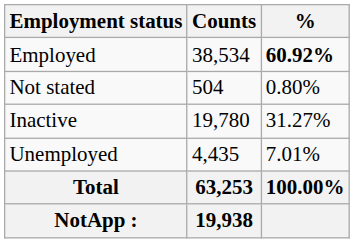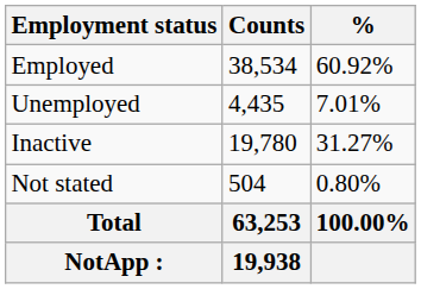Employed | %: bold -> normal
rows swapped: Unemployed <-> Not stated
